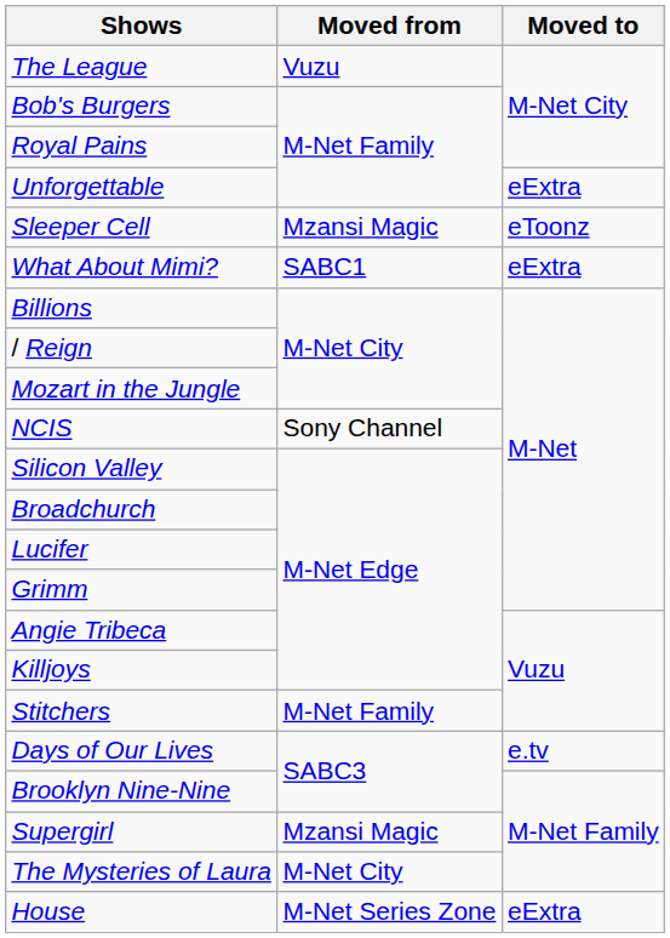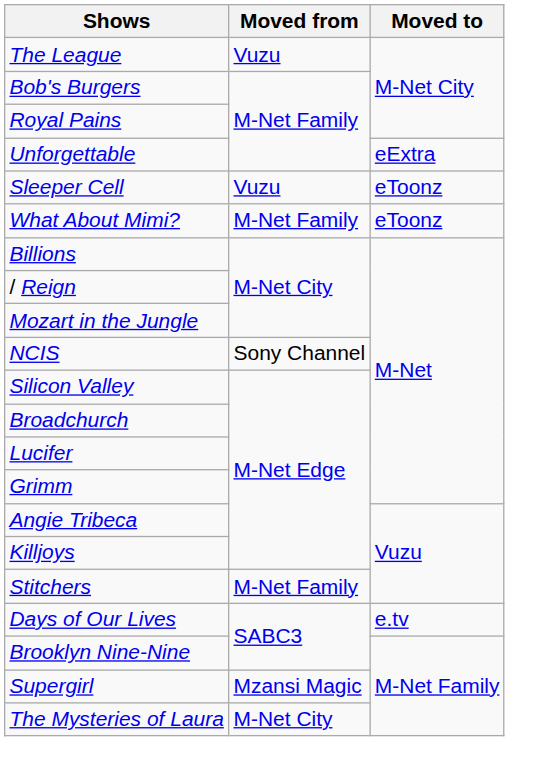Sleeper Cell | Moved from: Mzansi Magic -> Vuzu
What About Mimi? | Moved from: SABC1 -> M-Net Family
What About Mimi? | Moved to: eExtra -> eToonz
- row: House | M-Net Series Zone | eExtra
